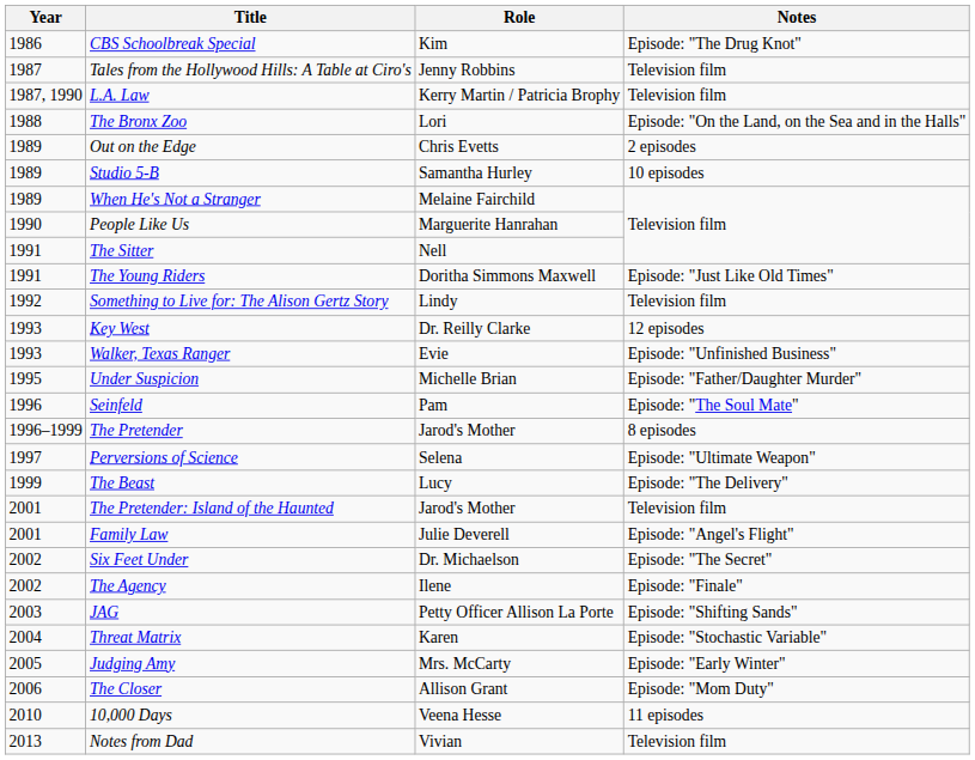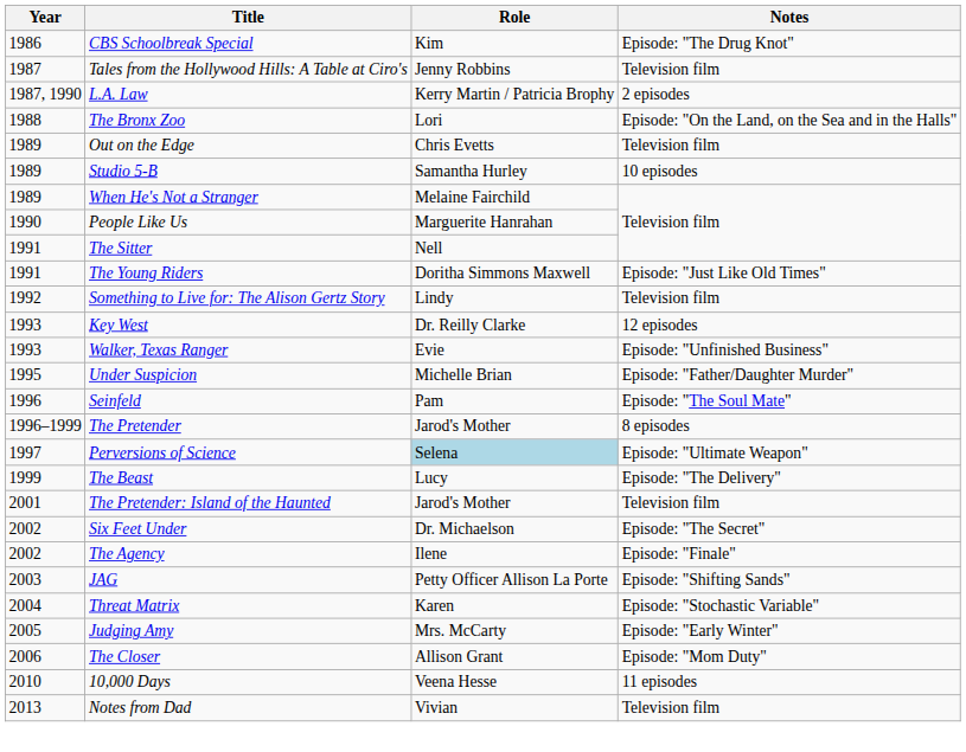L.A. Law | Notes: Television film -> 2 episodes
Out on the Edge | Notes: 2 episodes -> Television film
Perversions of Science | Role: no background -> lightblue background
- row: 2001 | Family Law | Julie Deverell | Episode: "Angel's Flight"
